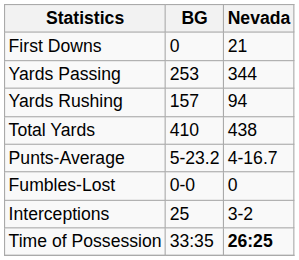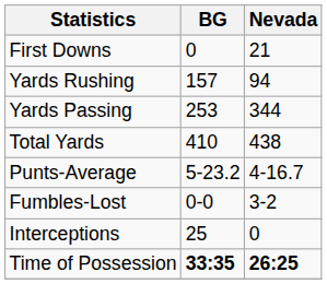rows swapped: Yards Rushing <-> Yards Passing
Fumbles-Lost | Nevada: 0 -> 3-2
Interceptions | Nevada: 3-2 -> 0
Time of Possession | BG: normal -> bold
